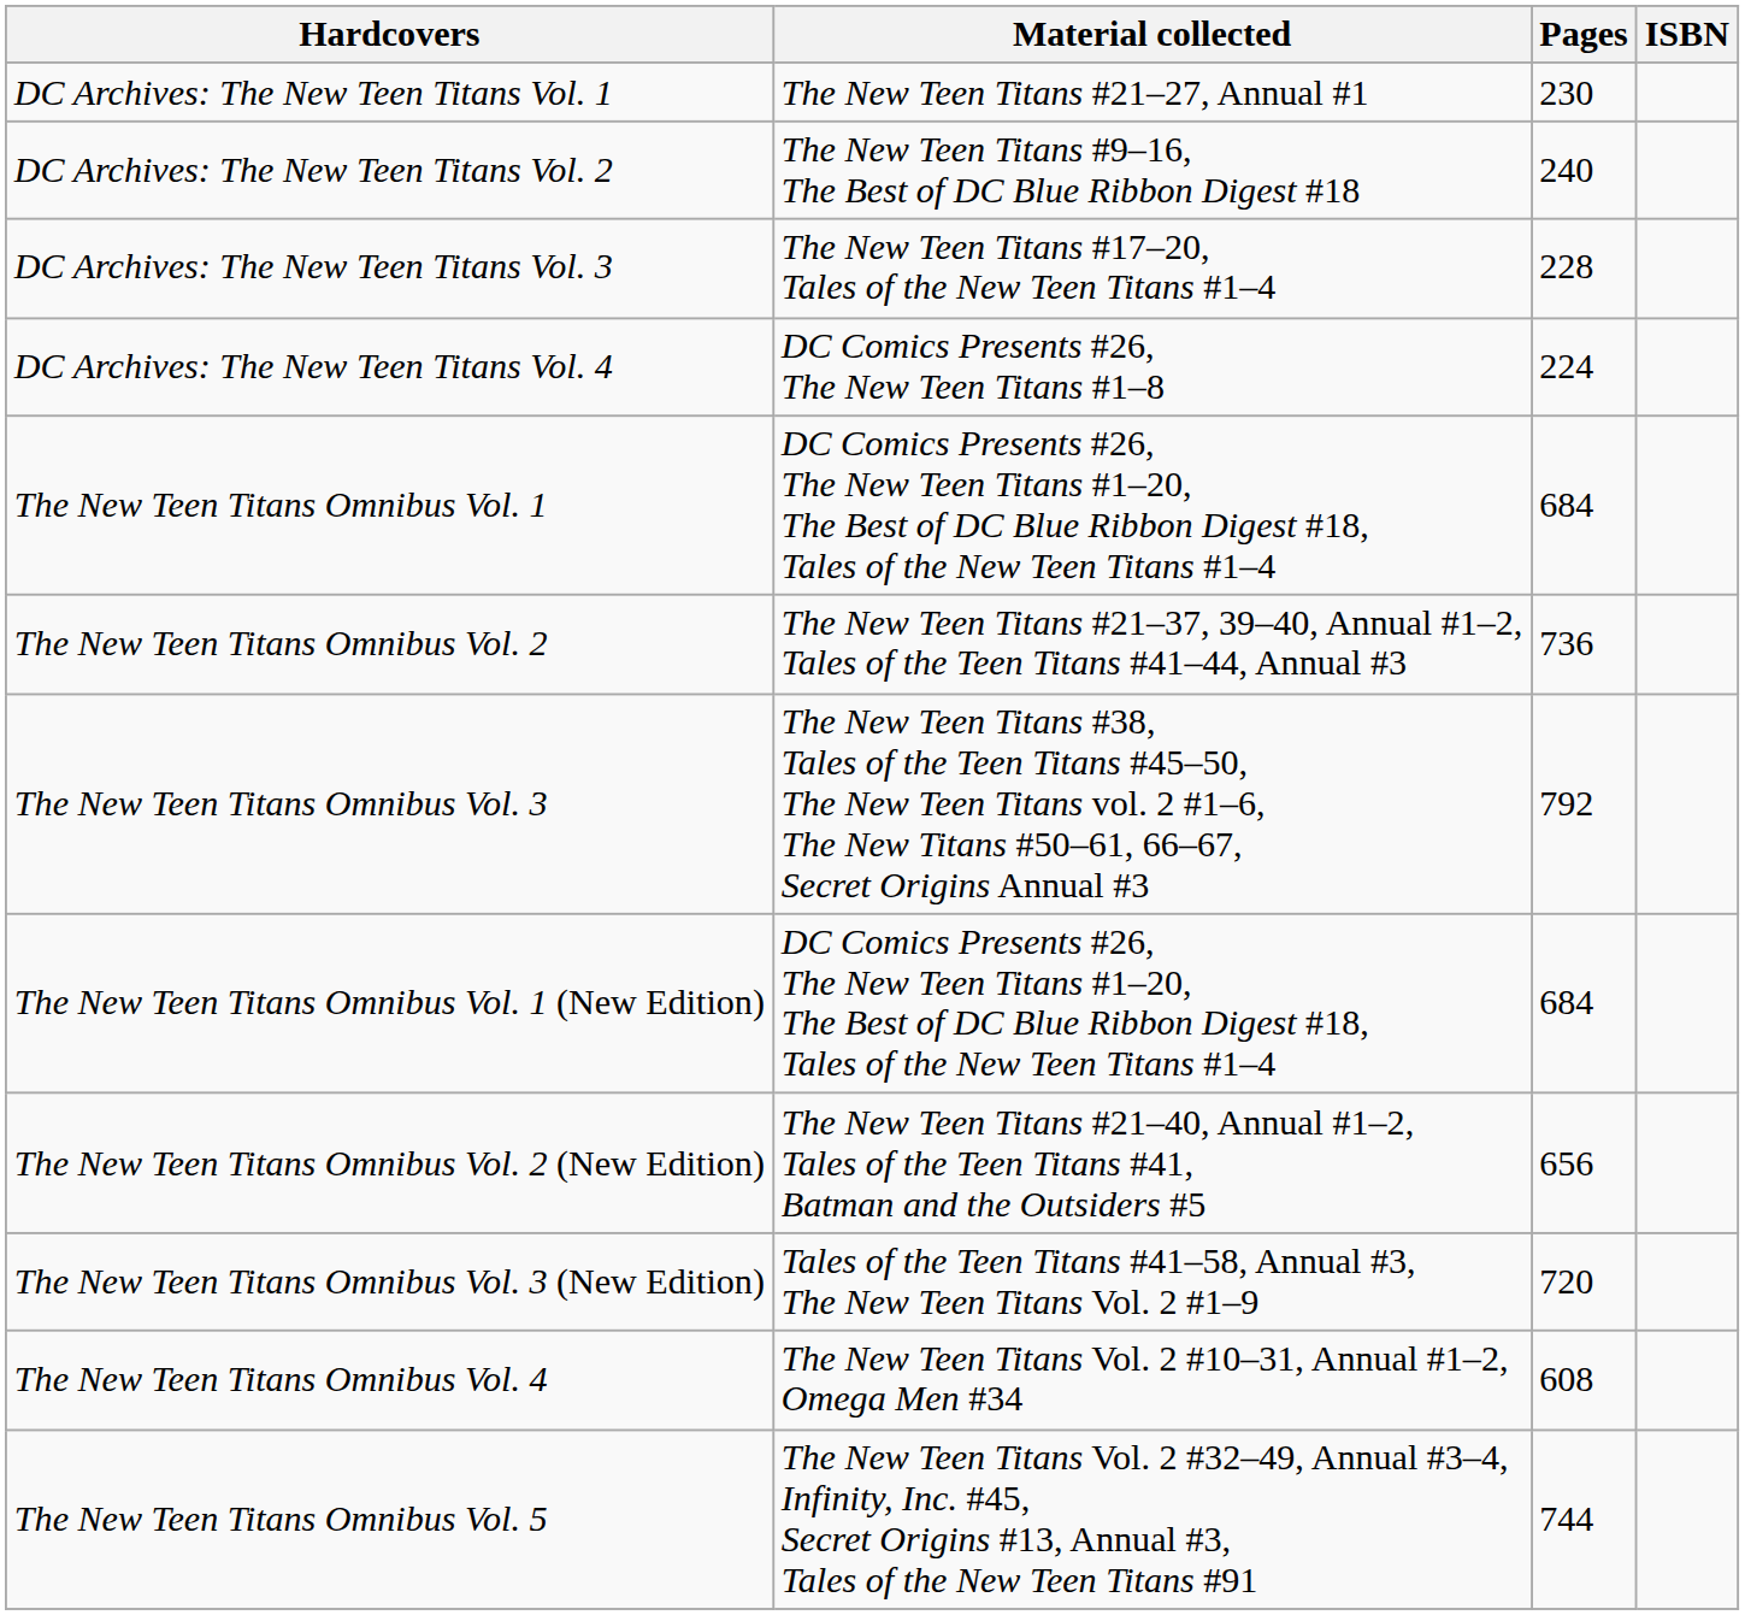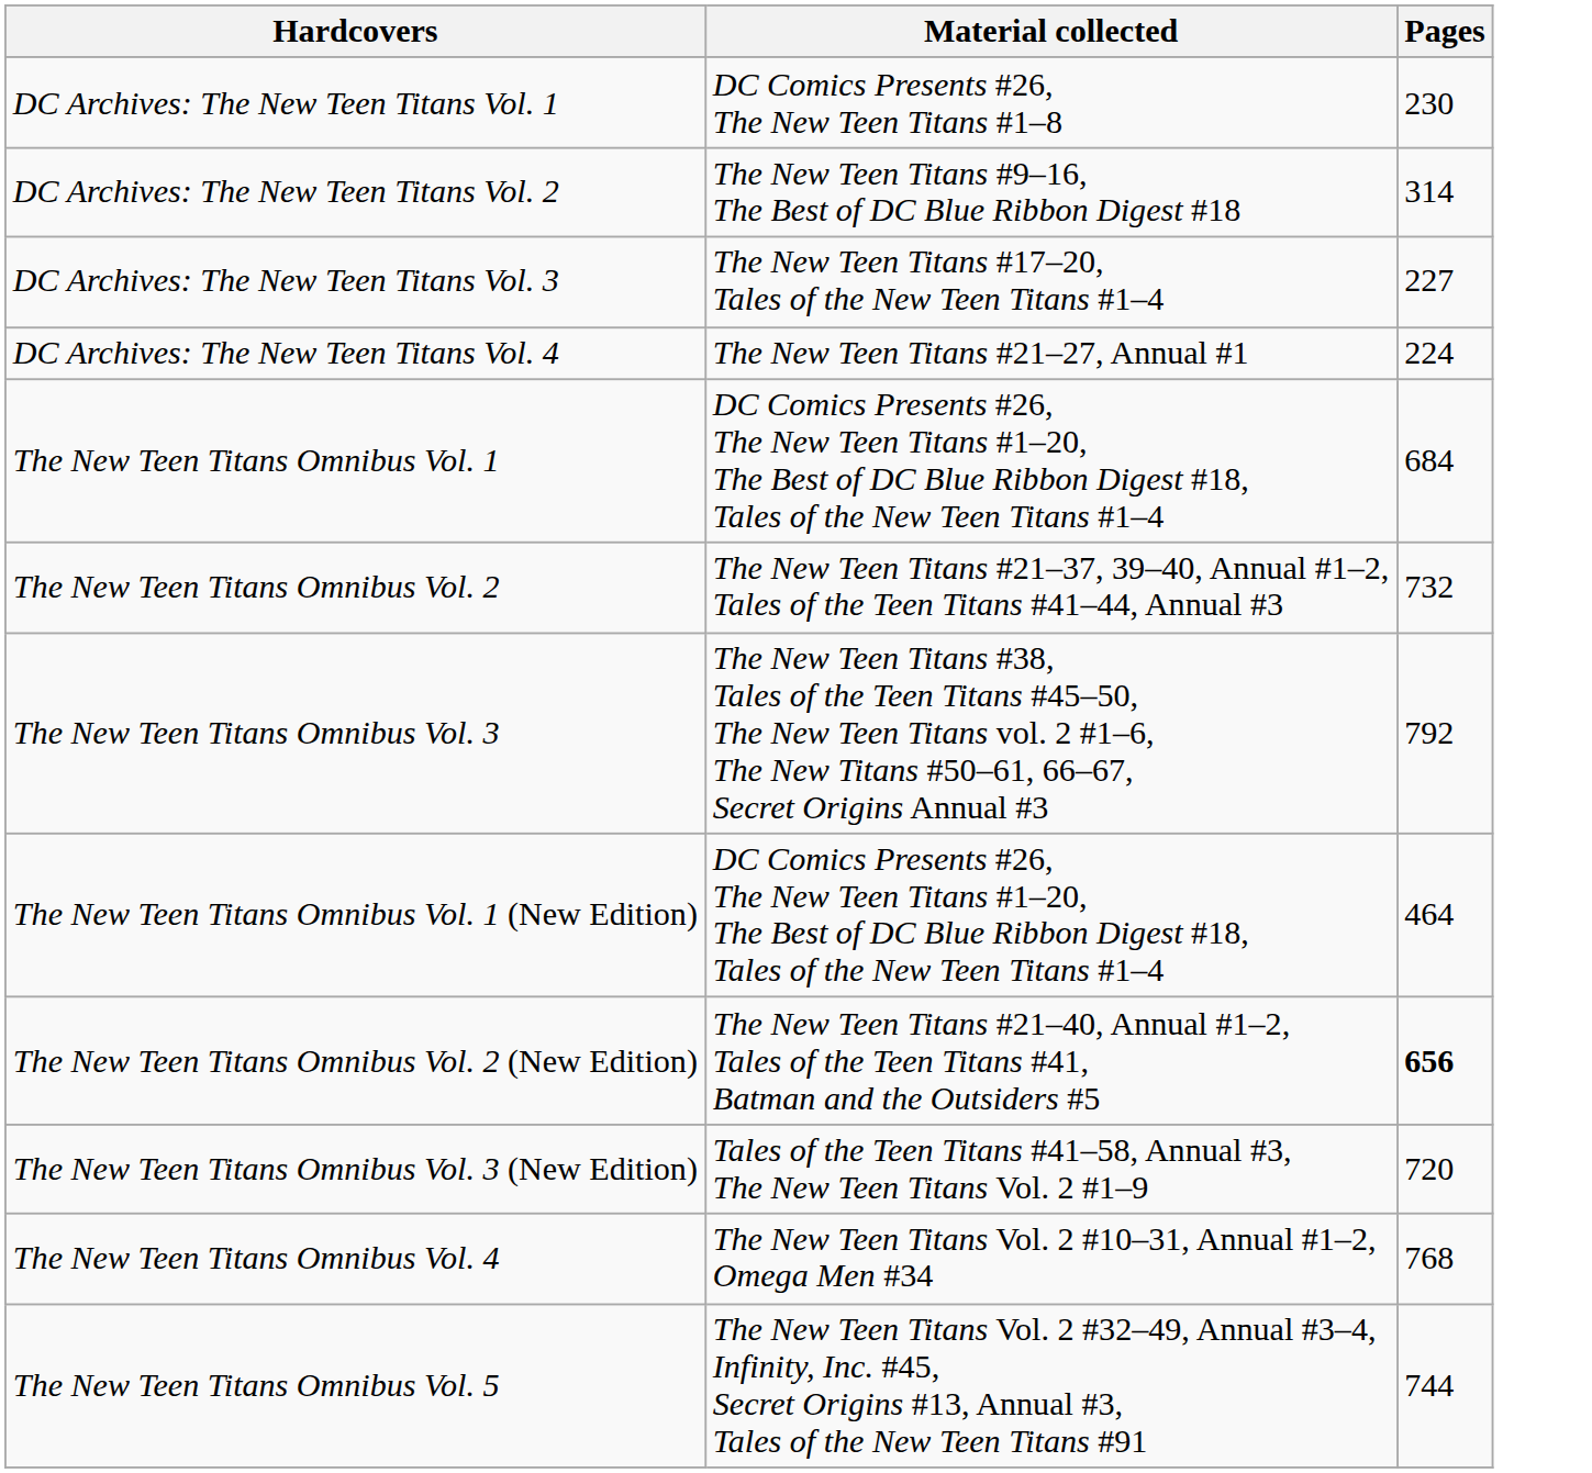- column: ISBN
DC Archives: The New Teen Titans Vol. 1 | Material collected: The New Teen Titans #21–27, Annual #1 -> DC Comics Presents #26, The New Teen Titans #1–8
DC Archives: The New Teen Titans Vol. 2 | Pages: 240 -> 314
DC Archives: The New Teen Titans Vol. 3 | Pages: 228 -> 227
DC Archives: The New Teen Titans Vol. 4 | Material collected: DC Comics Presents #26, The New Teen Titans #1–8 -> The New Teen Titans #21–27, Annual #1
The New Teen Titans Omnibus Vol. 2 | Pages: 736 -> 732
The New Teen Titans Omnibus Vol. 1 (New Edition) | Pages: 684 -> 464
The New Teen Titans Omnibus Vol. 2 (New Edition) | Pages: normal -> bold
The New Teen Titans Omnibus Vol. 4 | Pages: 608 -> 768
